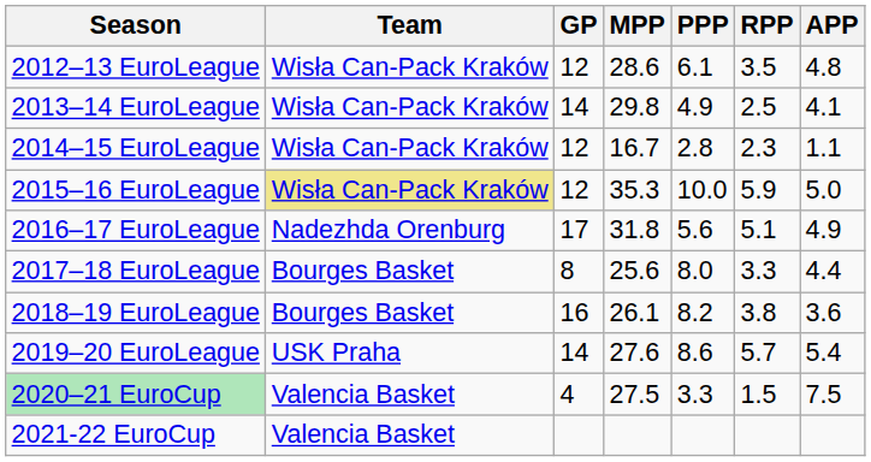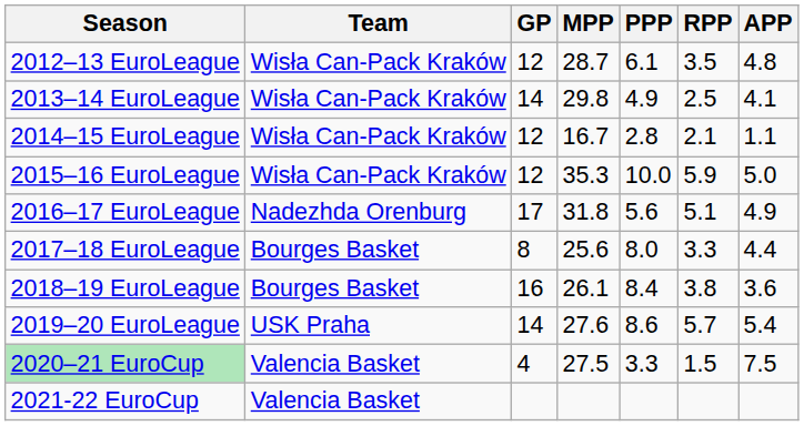2012–13 EuroLeague | MPP: 28.6 -> 28.7
2014–15 EuroLeague | RPP: 2.3 -> 2.1
2015–16 EuroLeague | Team: khaki background -> no background
2018–19 EuroLeague | PPP: 8.2 -> 8.4
